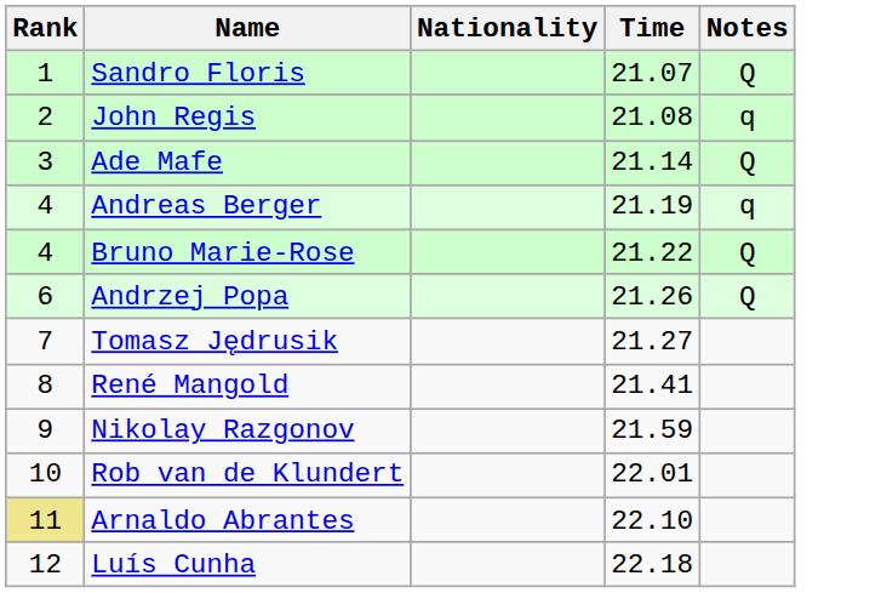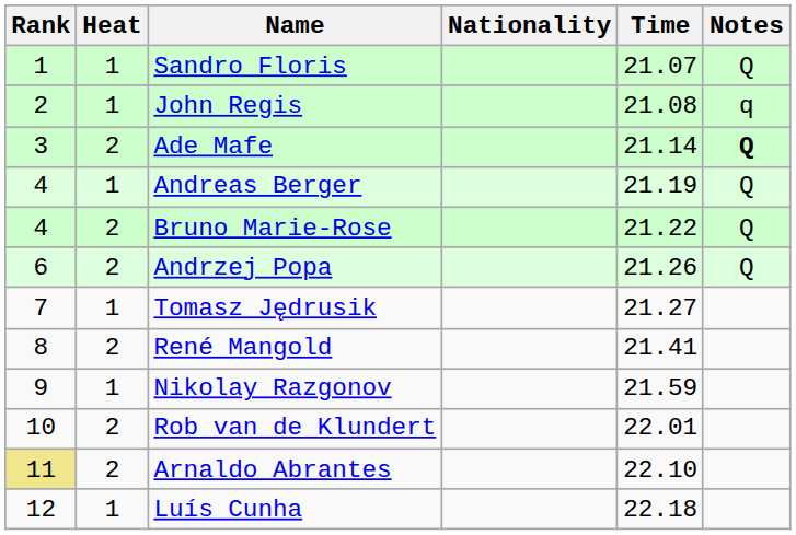+ column: Heat | 1 | 1 | 2 | 1 | 2 | 2 | 1 | 2 | 1 | 2 | 2 | 1
Ade Mafe | Notes: normal -> bold
Andreas Berger | Notes: q -> Q
